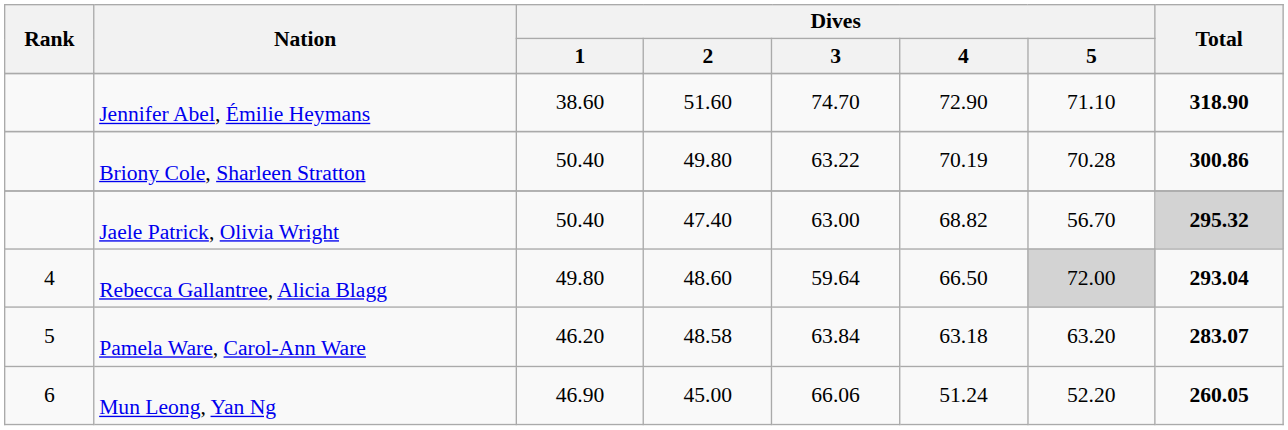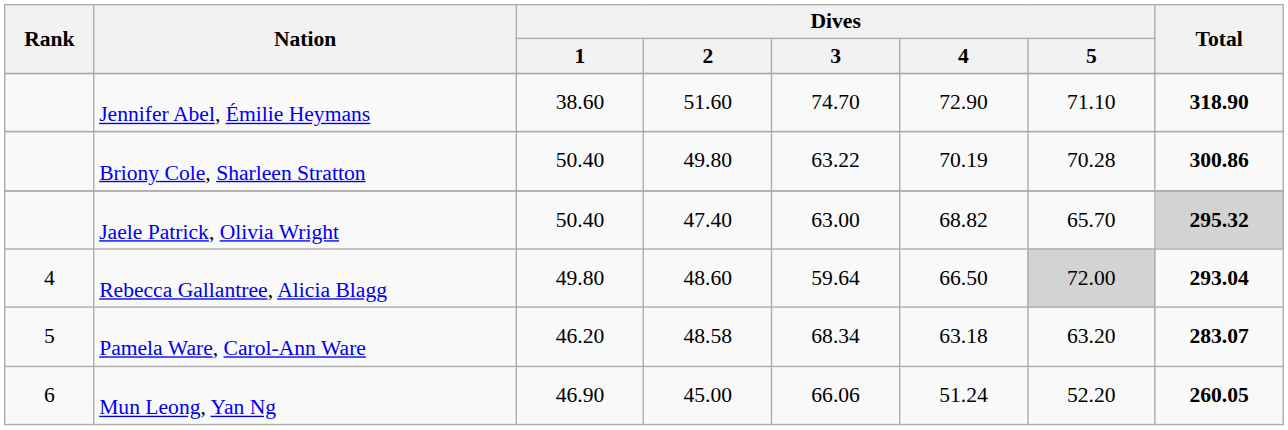Jaele Patrick, Olivia Wright | Dives / 5: 56.70 -> 65.70
Pamela Ware, Carol-Ann Ware | Dives / 3: 63.84 -> 68.34
